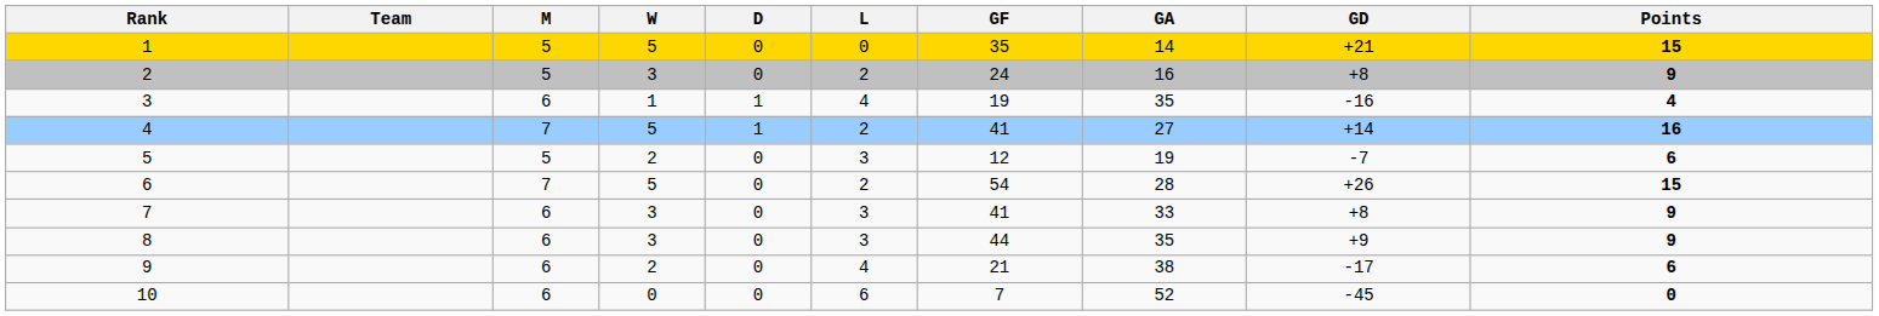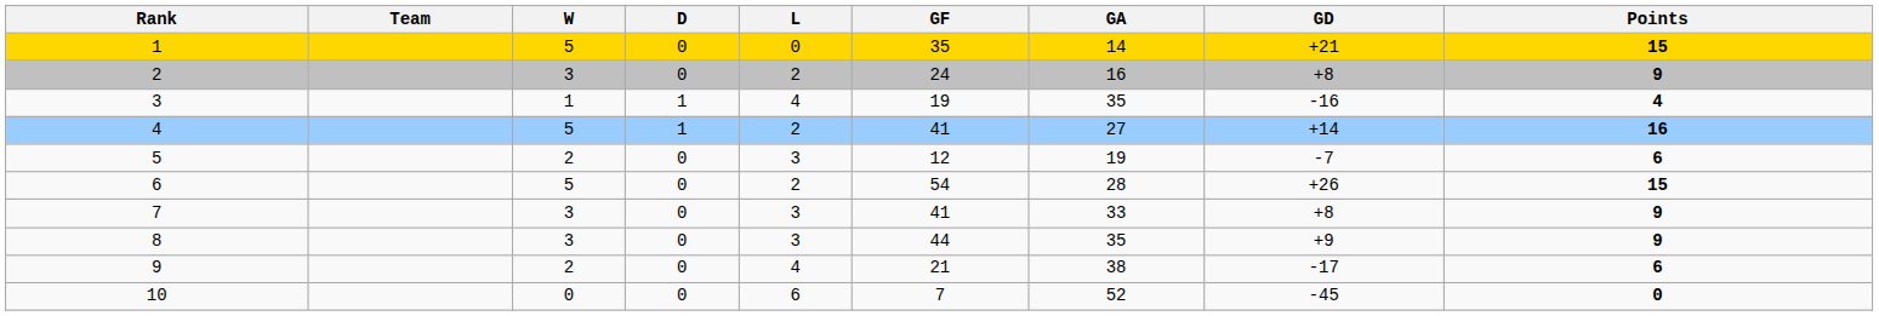- column: M | 5 | 5 | 6 | 7 | 5 | 7 | 6 | 6 | 6 | 6
